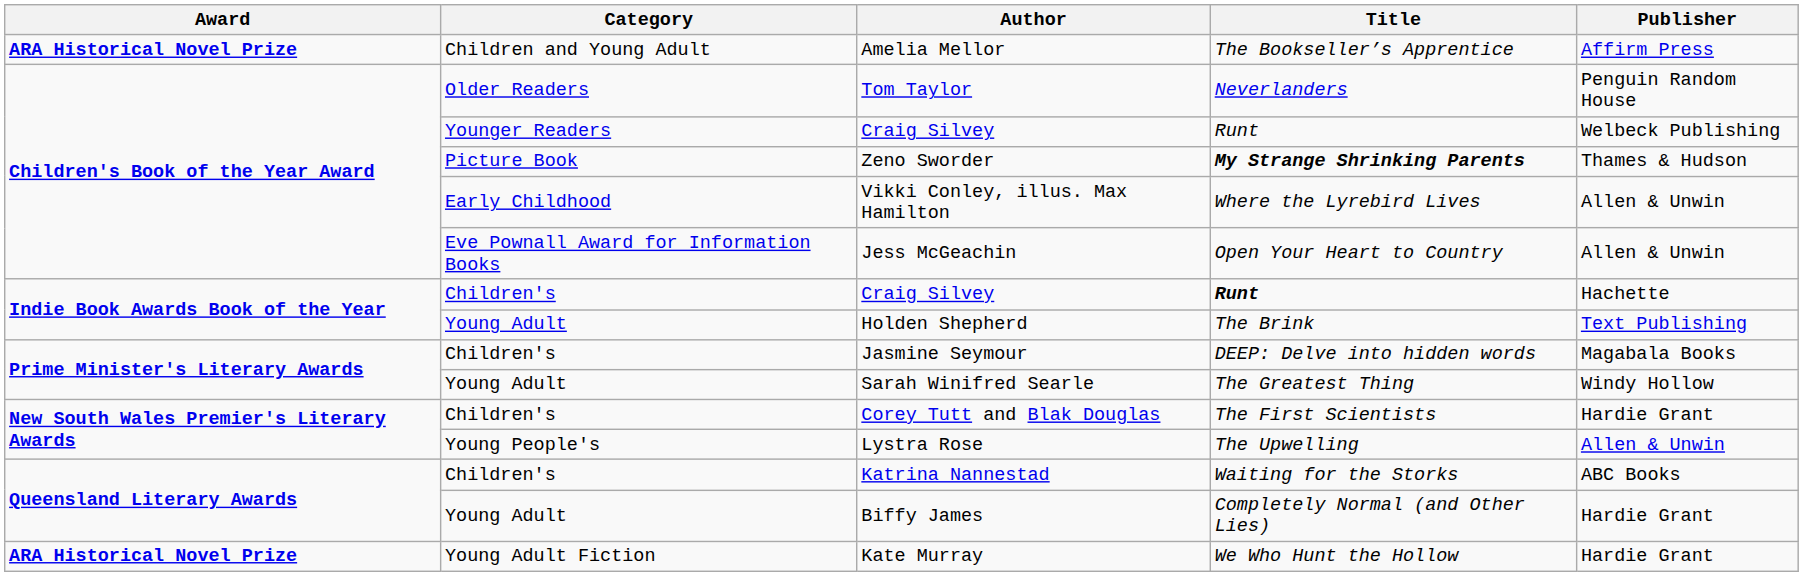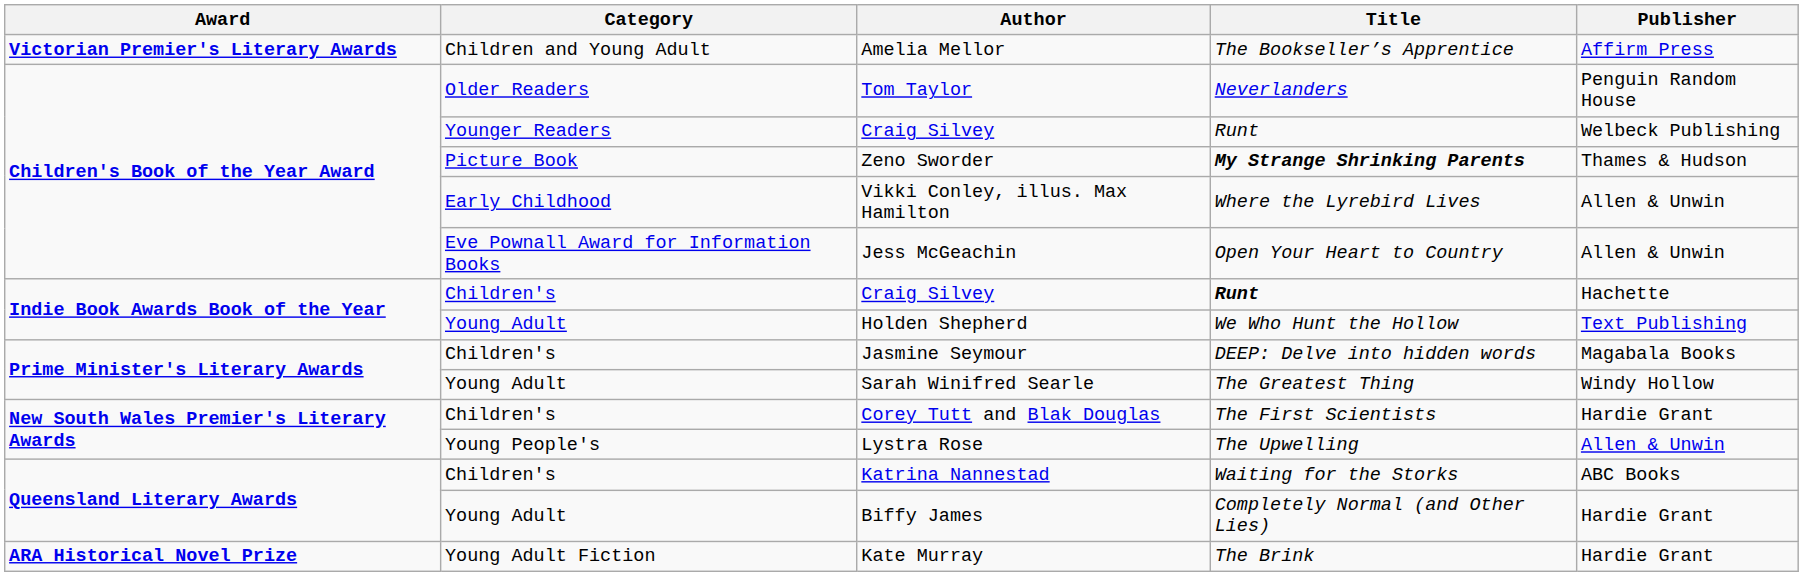Amelia Mellor | Award: ARA Historical Novel Prize -> Victorian Premier's Literary Awards
Holden Shepherd | Title: The Brink -> We Who Hunt the Hollow
Kate Murray | Title: We Who Hunt the Hollow -> The Brink
